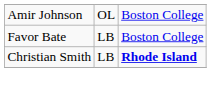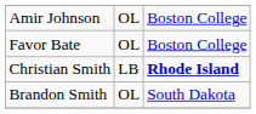Favor Bate | column 2: LB -> OL
+ row: Brandon Smith | OL | South Dakota
